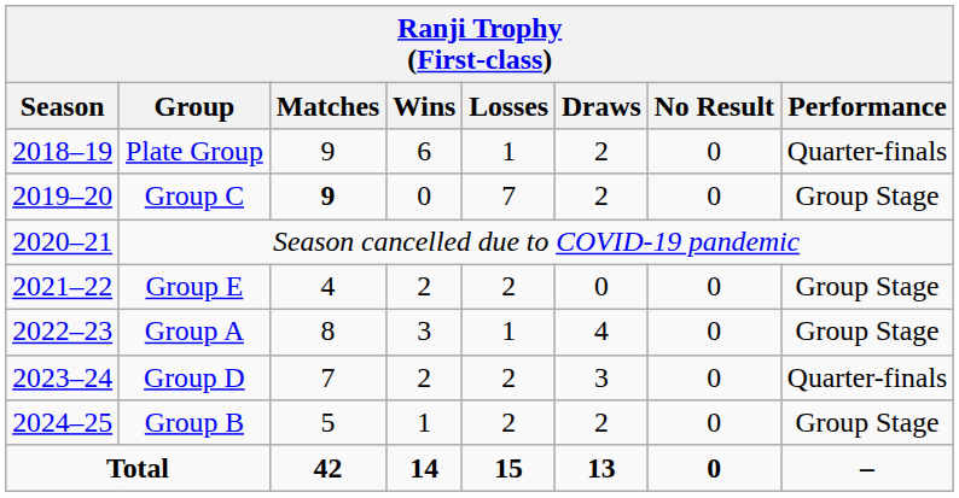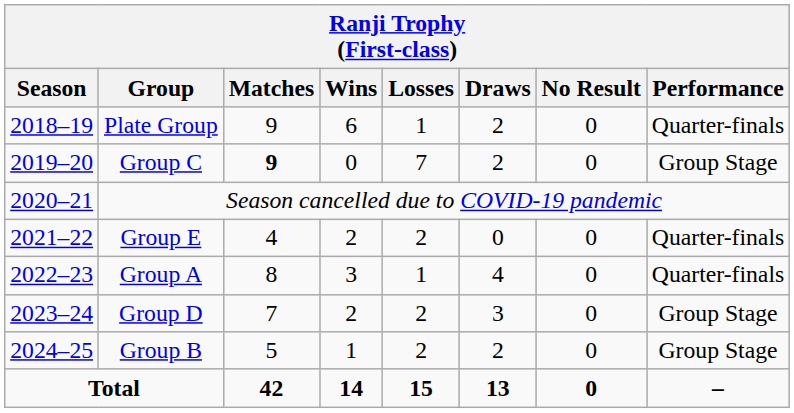Group E | Performance: Group Stage -> Quarter-finals
Group A | Performance: Group Stage -> Quarter-finals
Group D | Performance: Quarter-finals -> Group Stage
